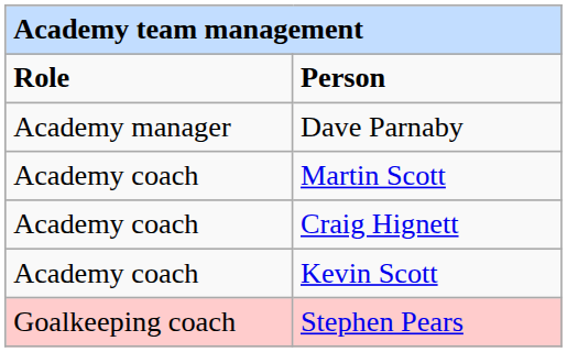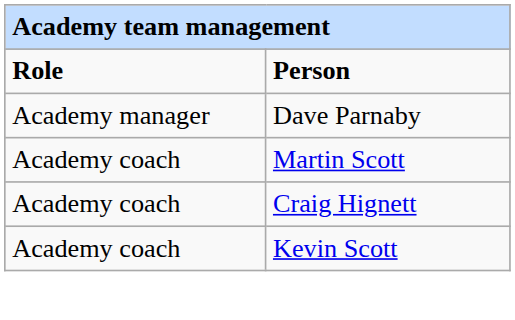- row: Goalkeeping coach | Stephen Pears
